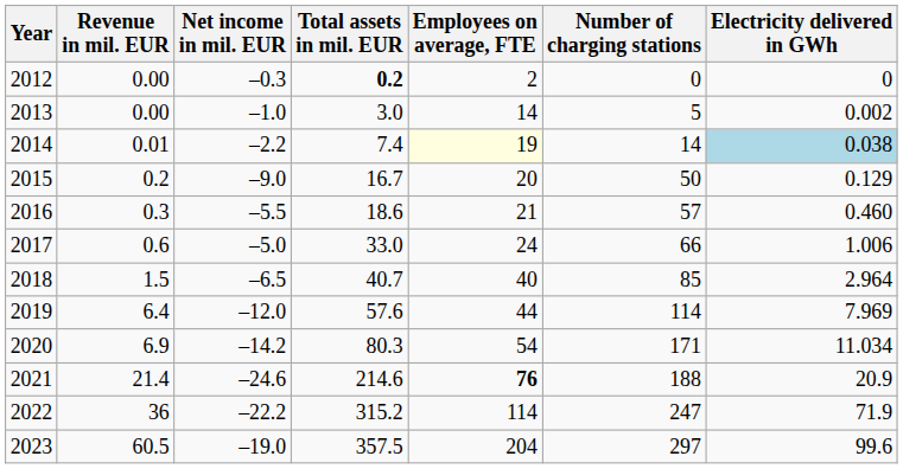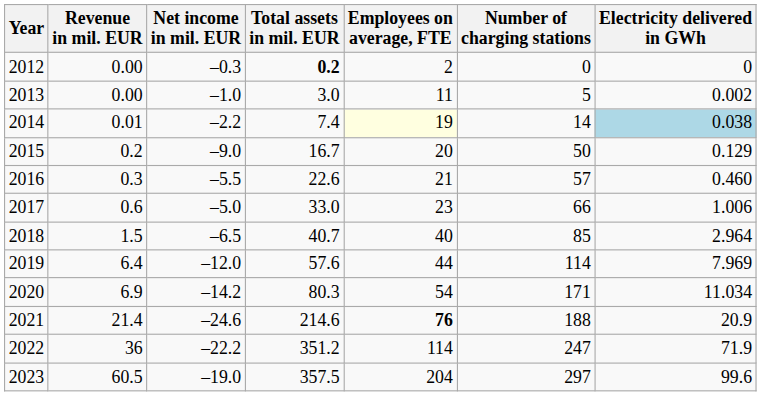2013 | Employees on average, FTE: 14 -> 11
2016 | Total assets in mil. EUR: 18.6 -> 22.6
2017 | Employees on average, FTE: 24 -> 23
2022 | Total assets in mil. EUR: 315.2 -> 351.2
